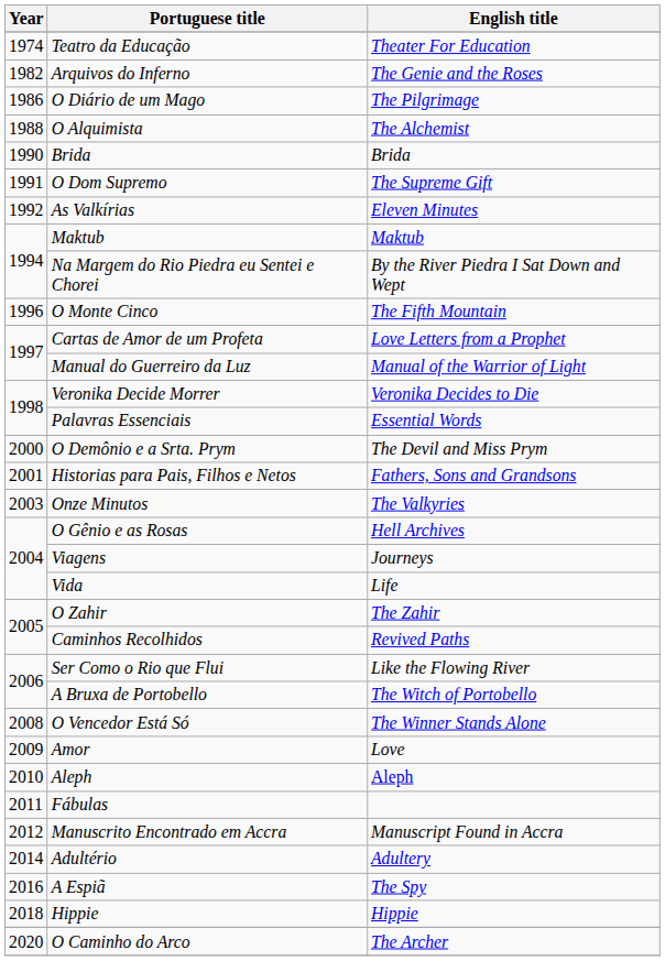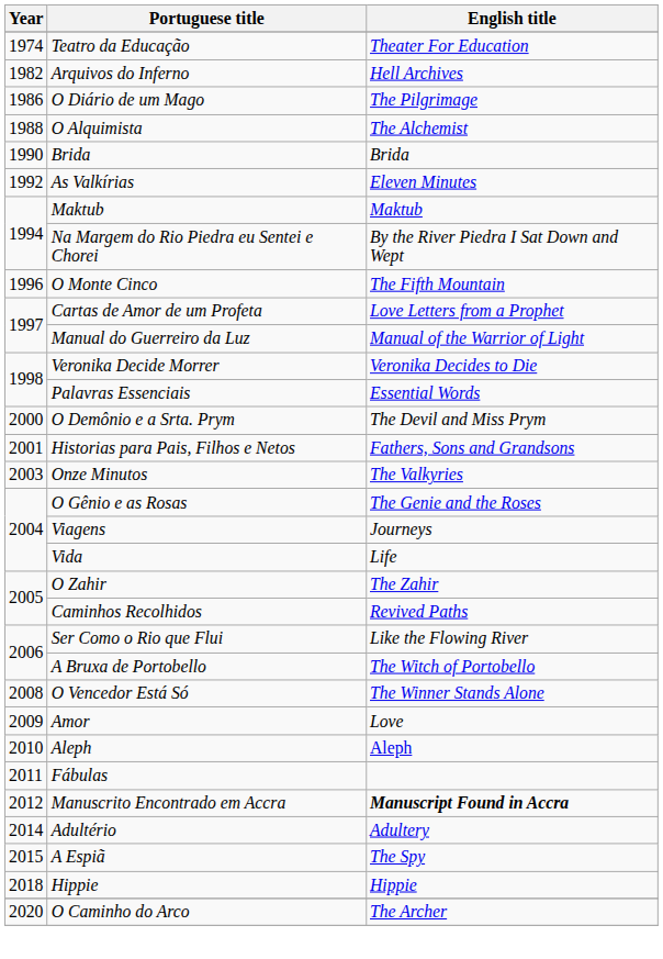Arquivos do Inferno | English title: The Genie and the Roses -> Hell Archives
- row: 1991 | O Dom Supremo | The Supreme Gift
O Gênio e as Rosas | English title: Hell Archives -> The Genie and the Roses
Manuscrito Encontrado em Accra | English title: normal -> bold
A Espiã | Year: 2016 -> 2015
